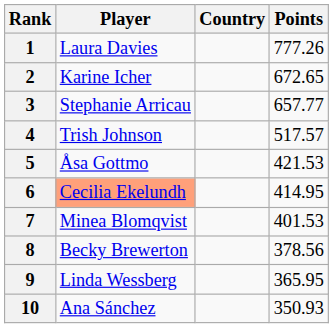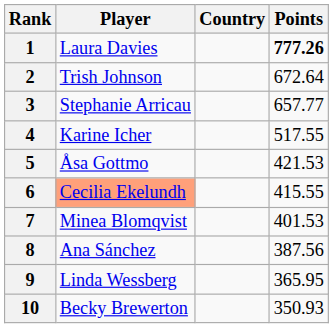1 | Points: normal -> bold
2 | Player: Karine Icher -> Trish Johnson
2 | Points: 672.65 -> 672.64
4 | Player: Trish Johnson -> Karine Icher
4 | Points: 517.57 -> 517.55
6 | Points: 414.95 -> 415.55
8 | Player: Becky Brewerton -> Ana Sánchez
8 | Points: 378.56 -> 387.56
10 | Player: Ana Sánchez -> Becky Brewerton
